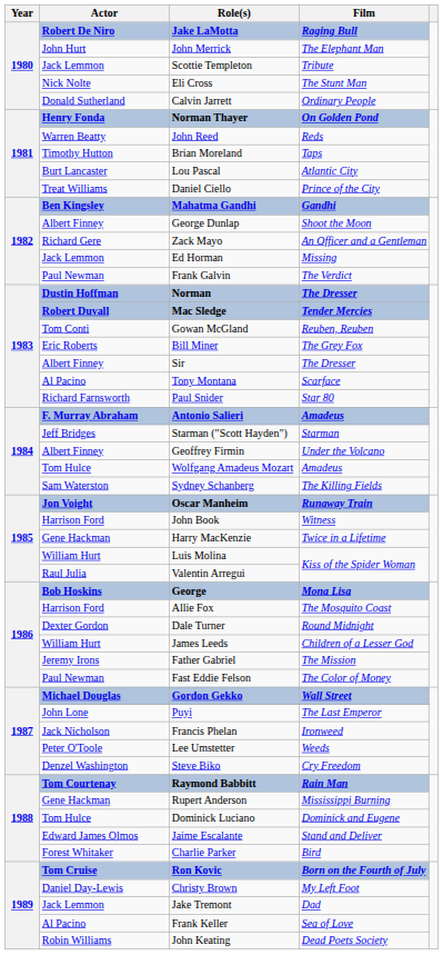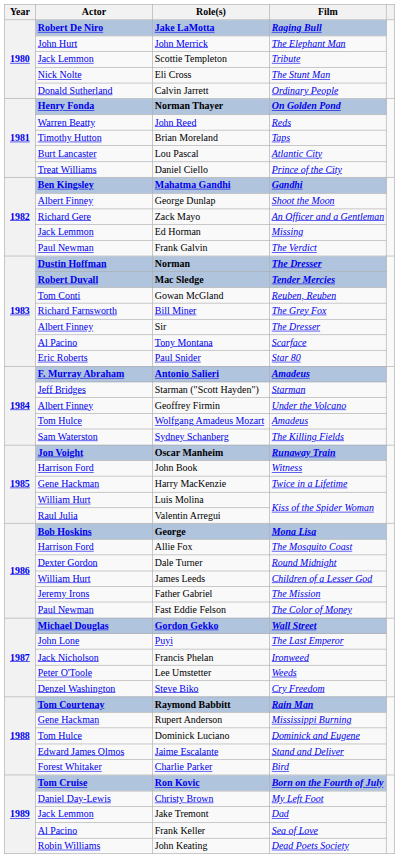Bill Miner | Actor: Eric Roberts -> Richard Farnsworth
Paul Snider | Actor: Richard Farnsworth -> Eric Roberts
